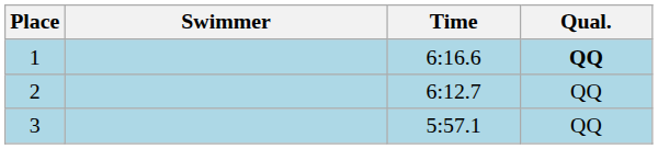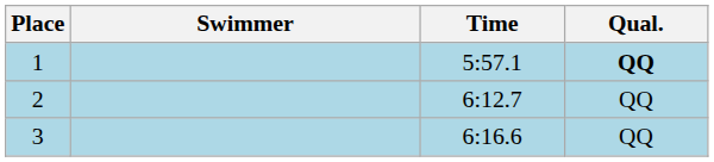1 | Time: 6:16.6 -> 5:57.1
3 | Time: 5:57.1 -> 6:16.6
